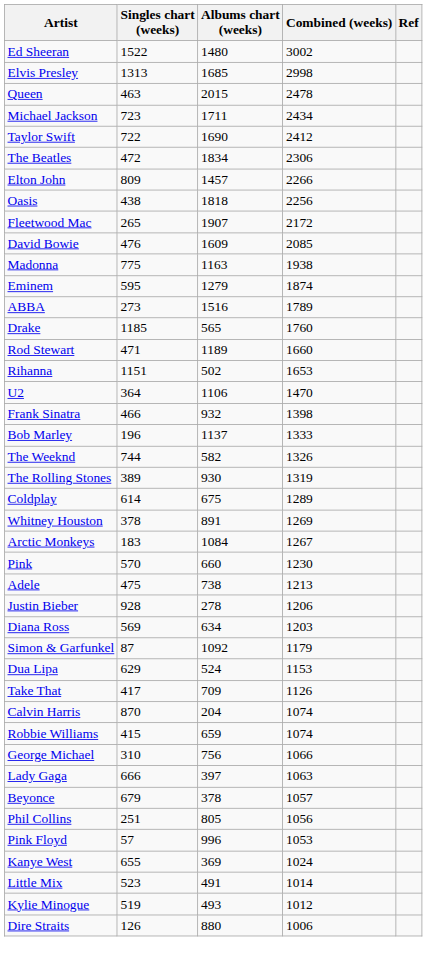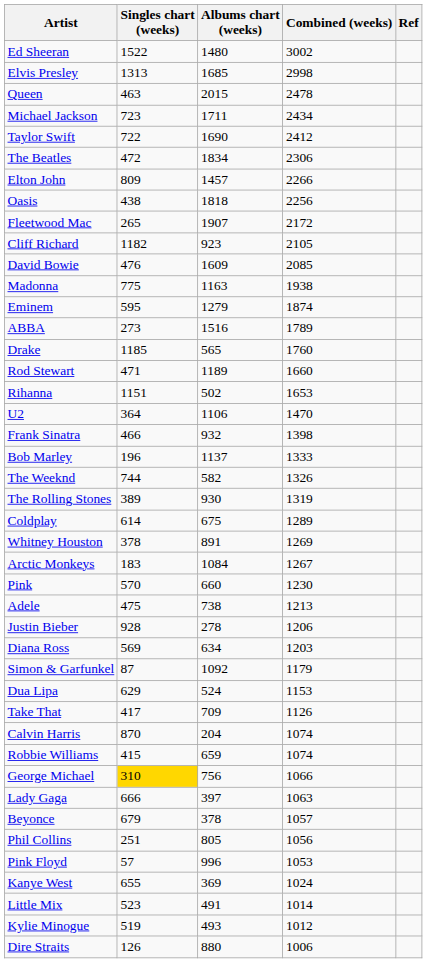+ row: Cliff Richard | 1182 | 923 | 2105
George Michael | Singles chart (weeks): no background -> gold background
